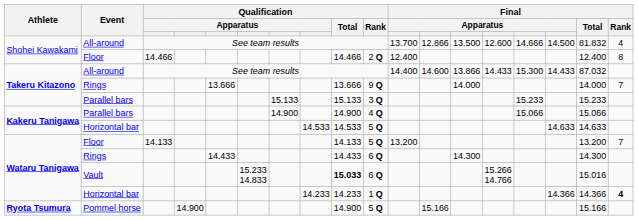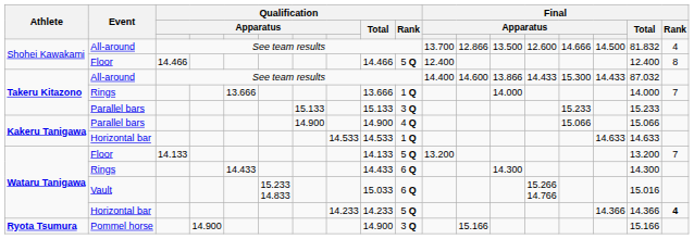Shohei Kawakami / Floor | Qualification / Rank: 2 Q -> 5 Q
Takeru Kitazono / Rings | Qualification / Rank: 9 Q -> 1 Q
Kakeru Tanigawa / Horizontal bar | Qualification / Rank: 5 Q -> 1 Q
Vault | Qualification / Total: bold -> normal
Wataru Tanigawa / Horizontal bar | Qualification / Rank: 1 Q -> 5 Q
Pommel horse | Qualification / Rank: 5 Q -> 3 Q
